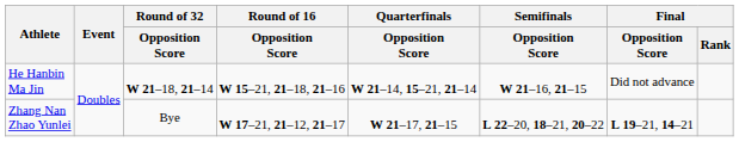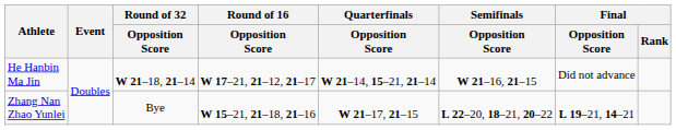He Hanbin Ma Jin | Round of 16 / Opposition Score: W 15–21, 21–18, 21–16 -> W 17–21, 21–12, 21–17
Zhang Nan Zhao Yunlei | Round of 16 / Opposition Score: W 17–21, 21–12, 21–17 -> W 15–21, 21–18, 21–16
